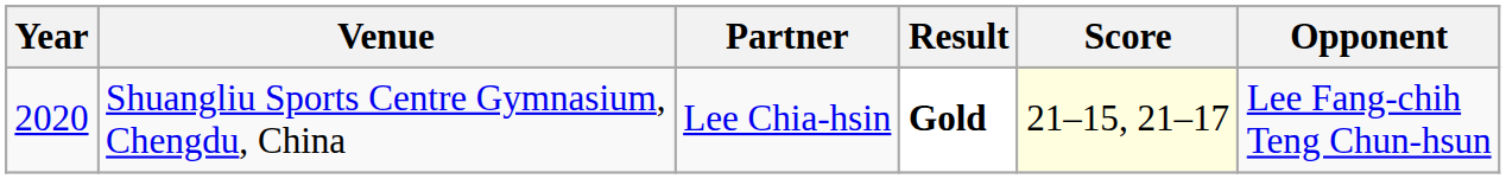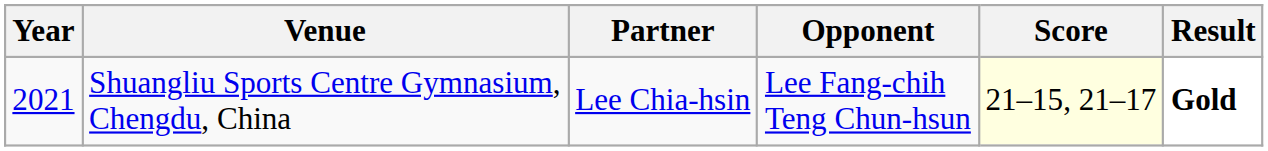columns swapped: Opponent <-> Result
Shuangliu Sports Centre Gymnasium, Chengdu, China | Year: 2020 -> 2021
